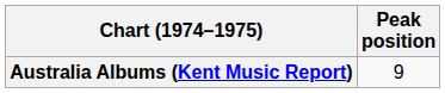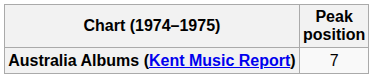Australia Albums (Kent Music Report) | Peak position: 9 -> 7
